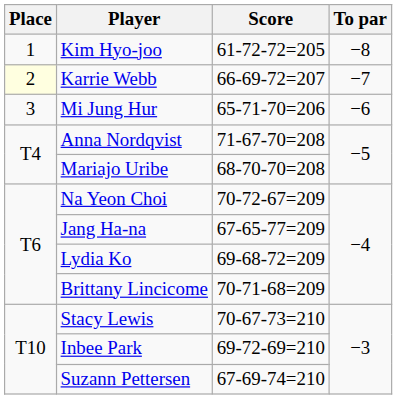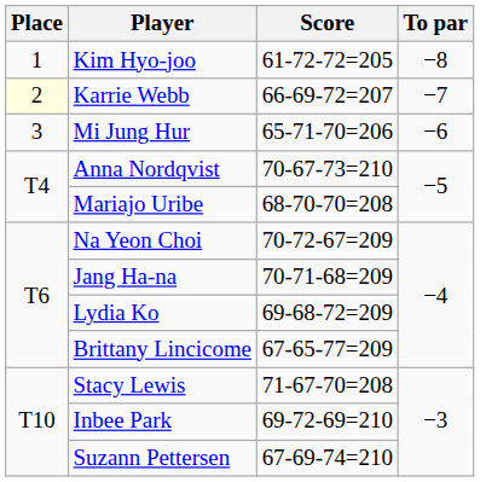Anna Nordqvist | Score: 71-67-70=208 -> 70-67-73=210
Jang Ha-na | Score: 67-65-77=209 -> 70-71-68=209
Brittany Lincicome | Score: 70-71-68=209 -> 67-65-77=209
Stacy Lewis | Score: 70-67-73=210 -> 71-67-70=208
